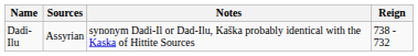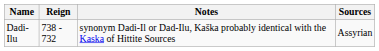columns swapped: Reign <-> Sources
